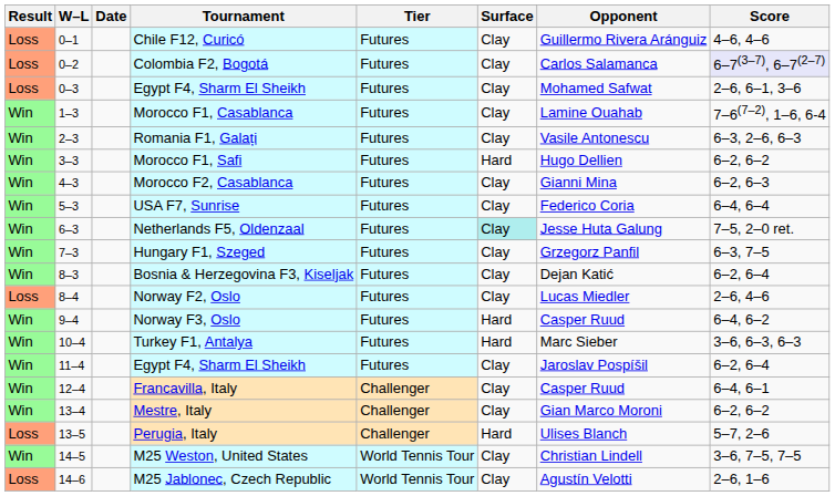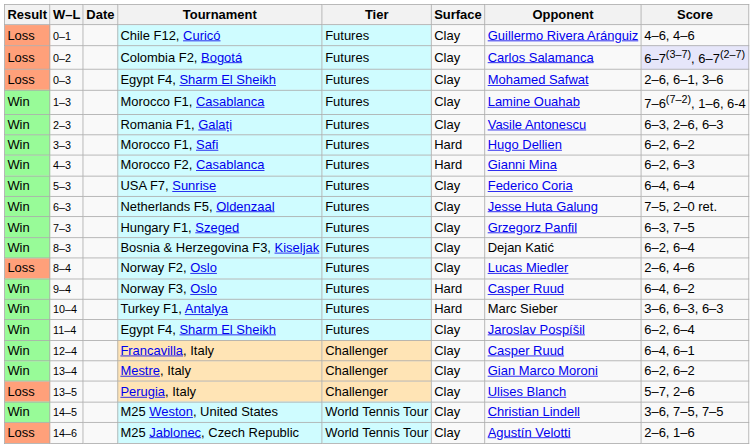Morocco F2, Casablanca | Surface: Clay -> Hard
Netherlands F5, Oldenzaal | Surface: paleturquoise background -> no background
Perugia, Italy | Surface: Hard -> Clay
